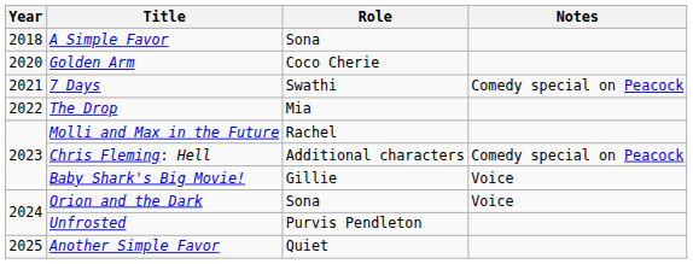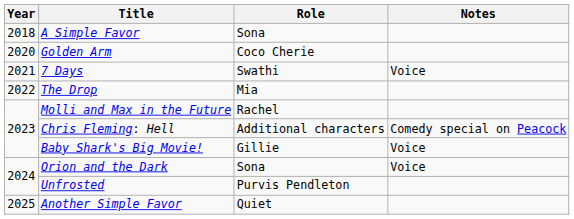7 Days | Notes: Comedy special on Peacock -> Voice
